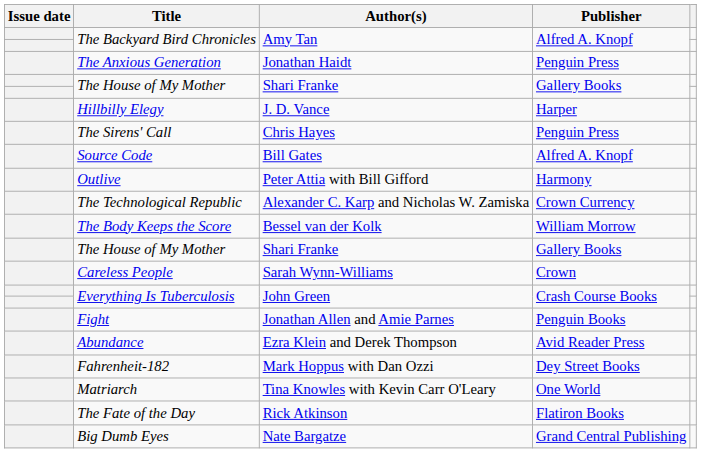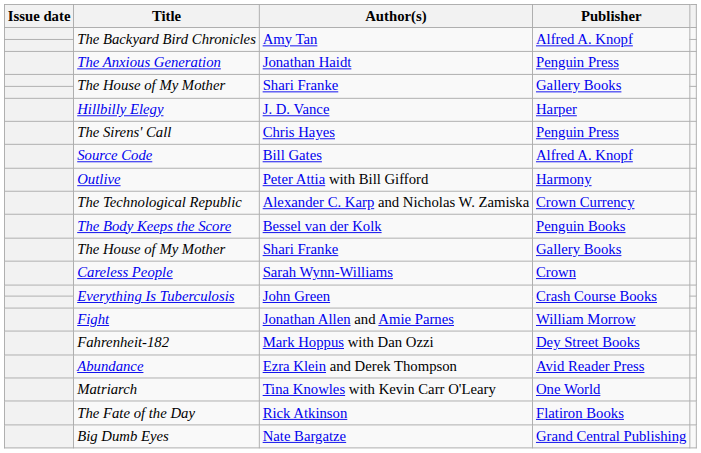The Body Keeps the Score | Publisher: William Morrow -> Penguin Books
Fight | Publisher: Penguin Books -> William Morrow
rows swapped: Fahrenheit-182 <-> Abundance
